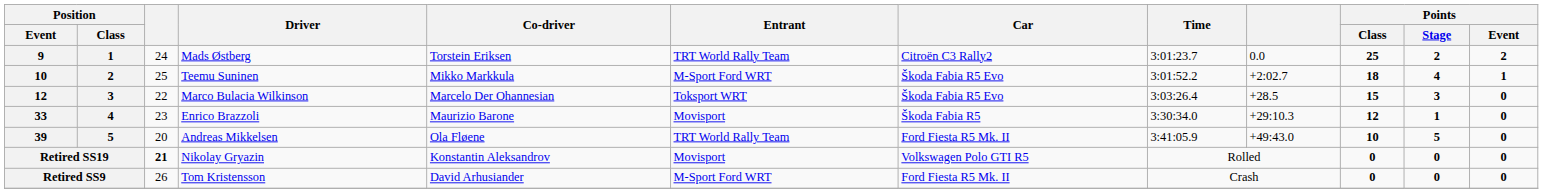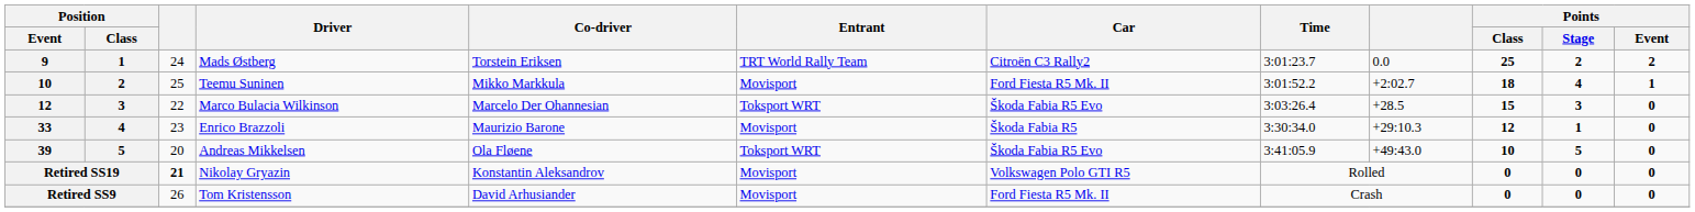Teemu Suninen | Entrant: M-Sport Ford WRT -> Movisport
Teemu Suninen | Car: Škoda Fabia R5 Evo -> Ford Fiesta R5 Mk. II
Andreas Mikkelsen | Entrant: TRT World Rally Team -> Toksport WRT
Andreas Mikkelsen | Car: Ford Fiesta R5 Mk. II -> Škoda Fabia R5 Evo
Tom Kristensson | Entrant: M-Sport Ford WRT -> Movisport
